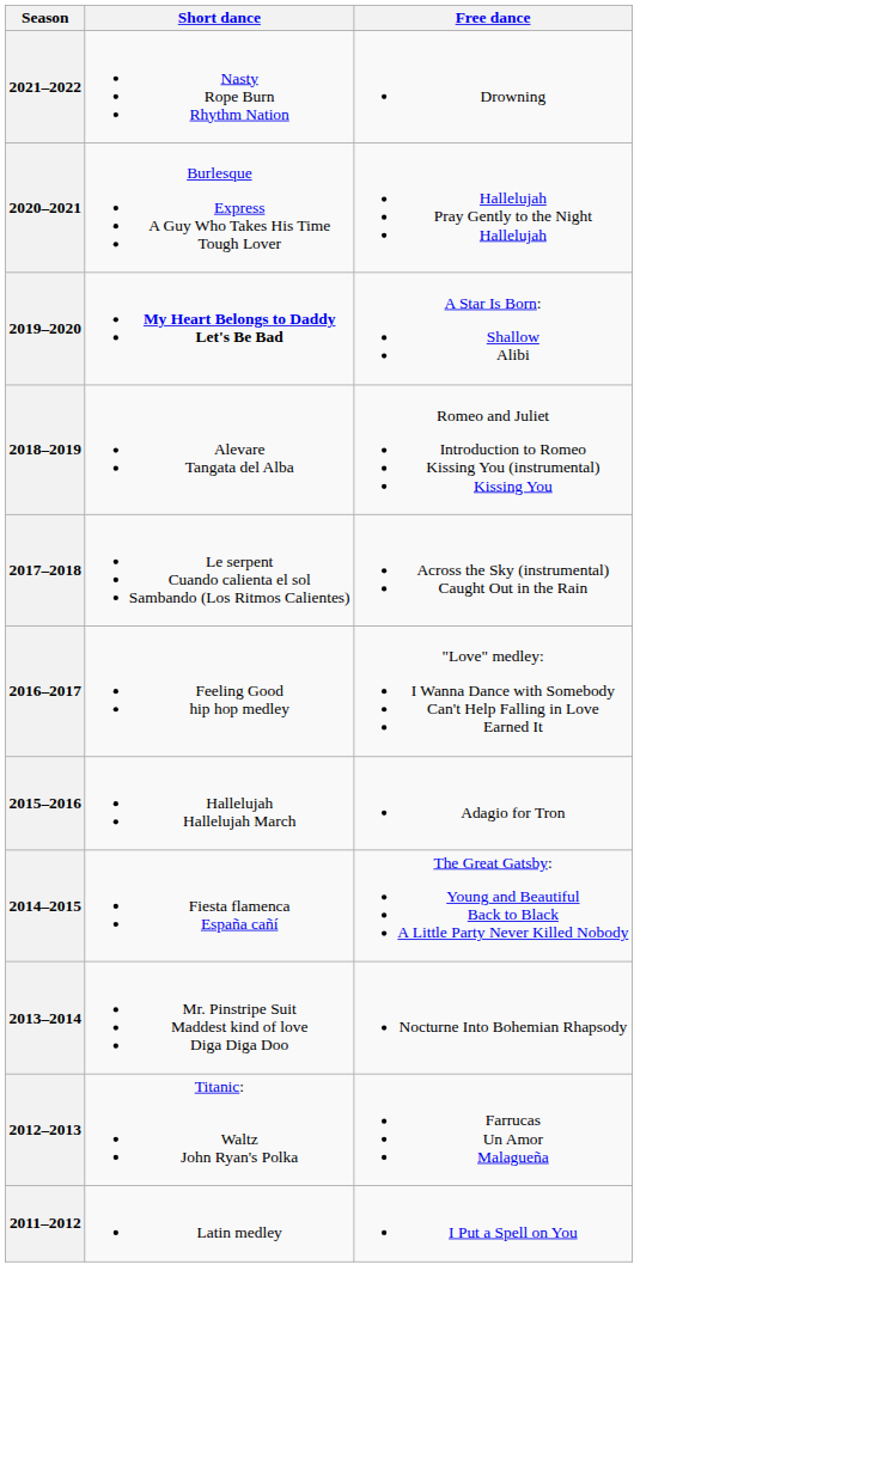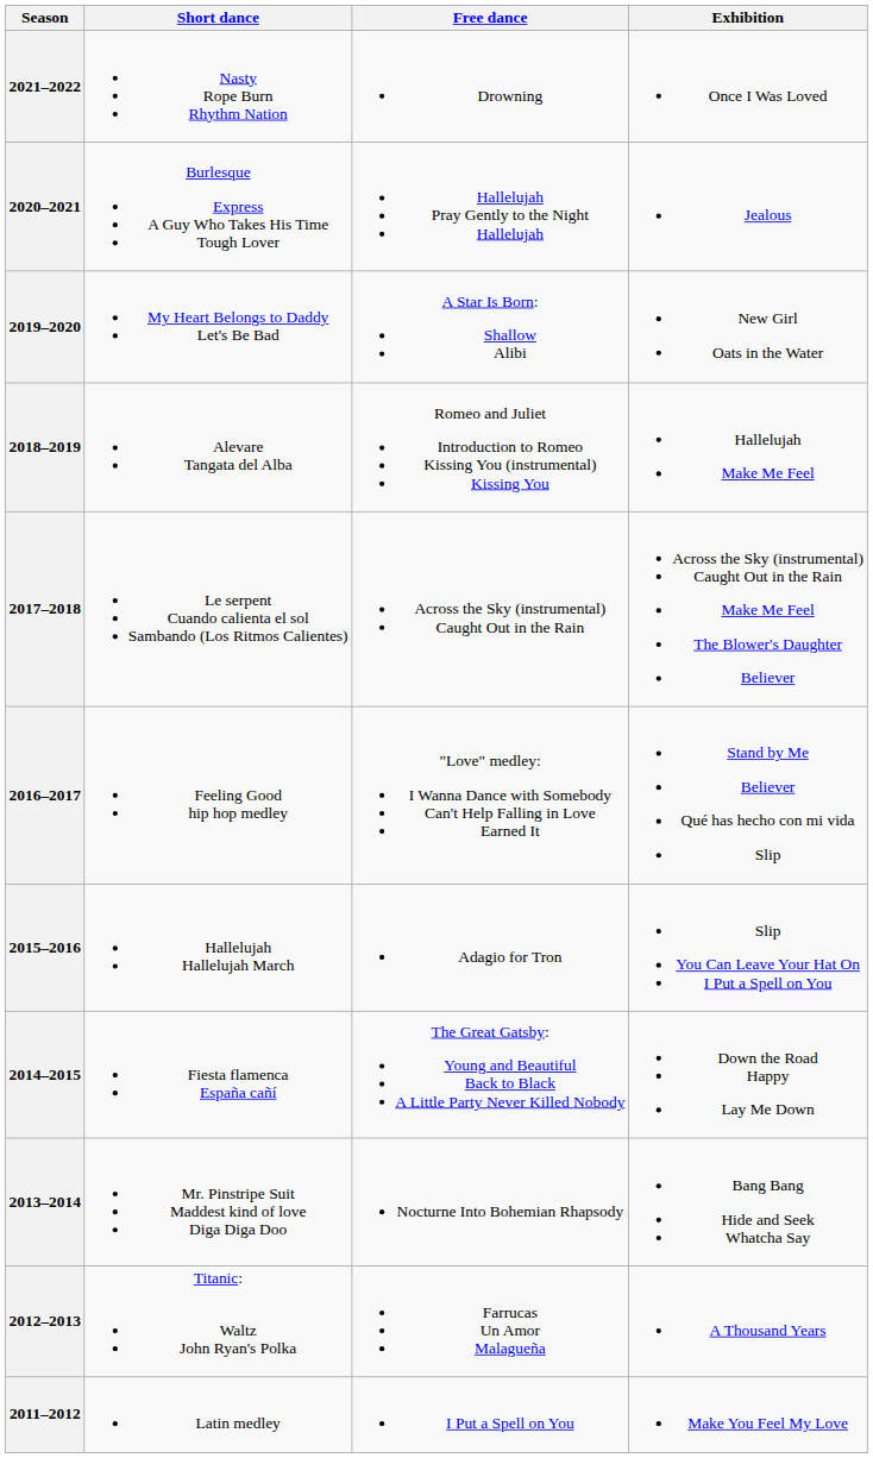+ column: Exhibition | Once I Was Loved | Jealous | New Girl Oats in the Water | Hallelujah Make Me Feel | Across the Sky (instrumental) Caught Out in the Rain Make Me Feel The Blower's Daughter Believer | Stand by Me Believer Qué has hecho con mi vida Slip | Slip You Can Leave Your Hat On I Put a Spell on You | Down the Road Happy Lay Me Down | Bang Bang Hide and Seek Whatcha Say | A Thousand Years | Make You Feel My Love
2019–2020 | Short dance: bold -> normal
